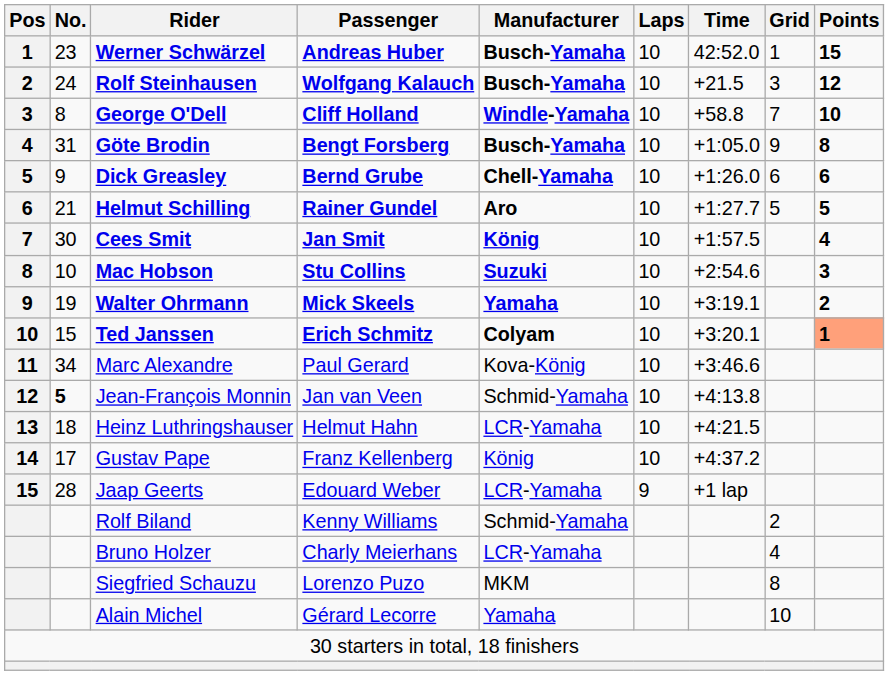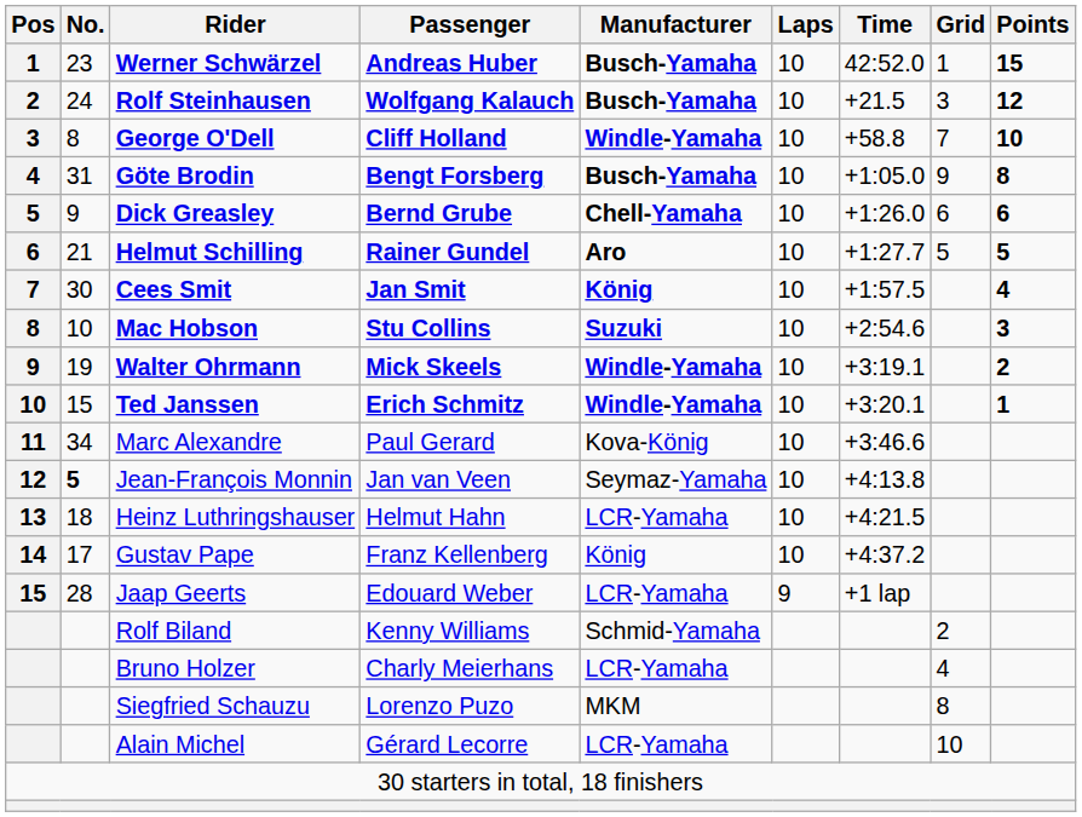Walter Ohrmann | Manufacturer: Yamaha -> Windle-Yamaha
Ted Janssen | Manufacturer: Colyam -> Windle-Yamaha
Ted Janssen | Points: lightsalmon background -> no background
Jean-François Monnin | Manufacturer: Schmid-Yamaha -> Seymaz-Yamaha
Alain Michel | Manufacturer: Yamaha -> LCR-Yamaha
